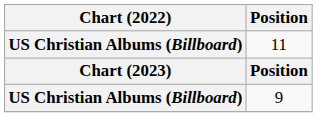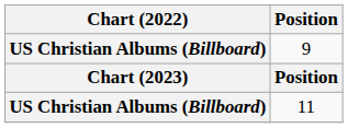rows swapped: 11 <-> 9
